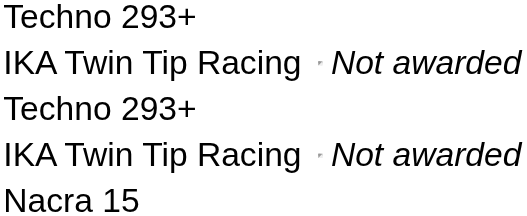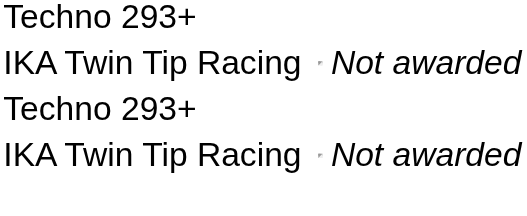- row: Nacra 15
